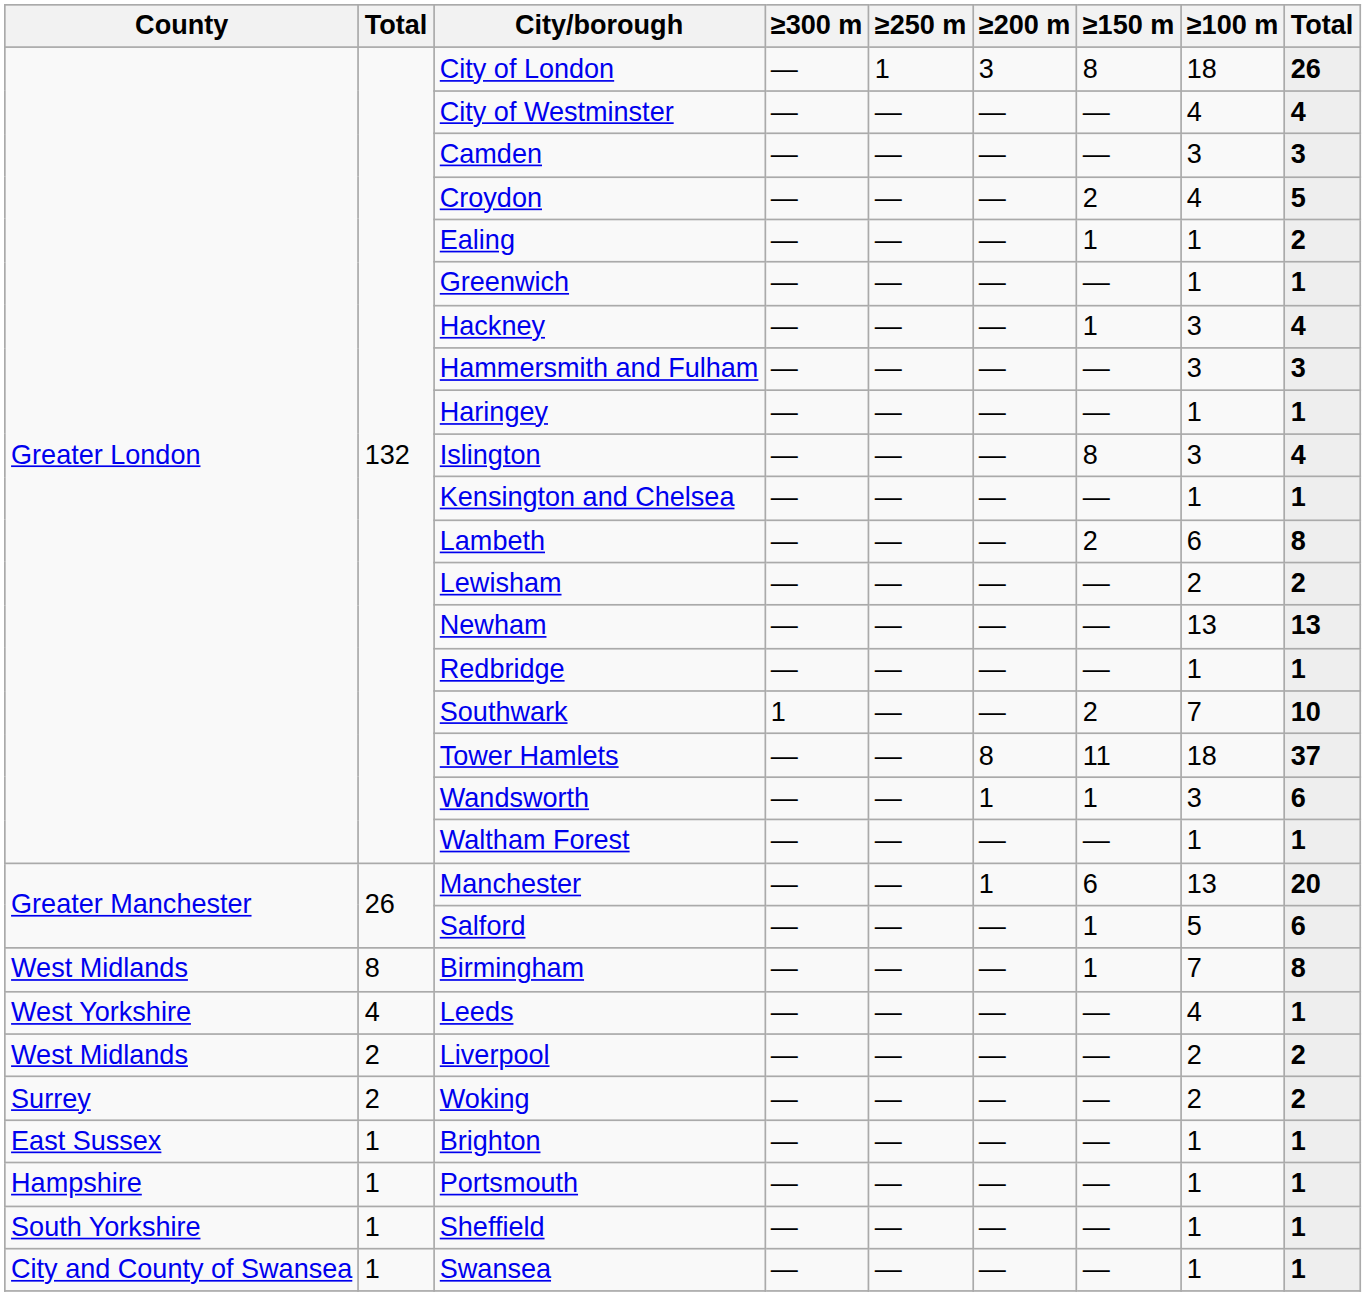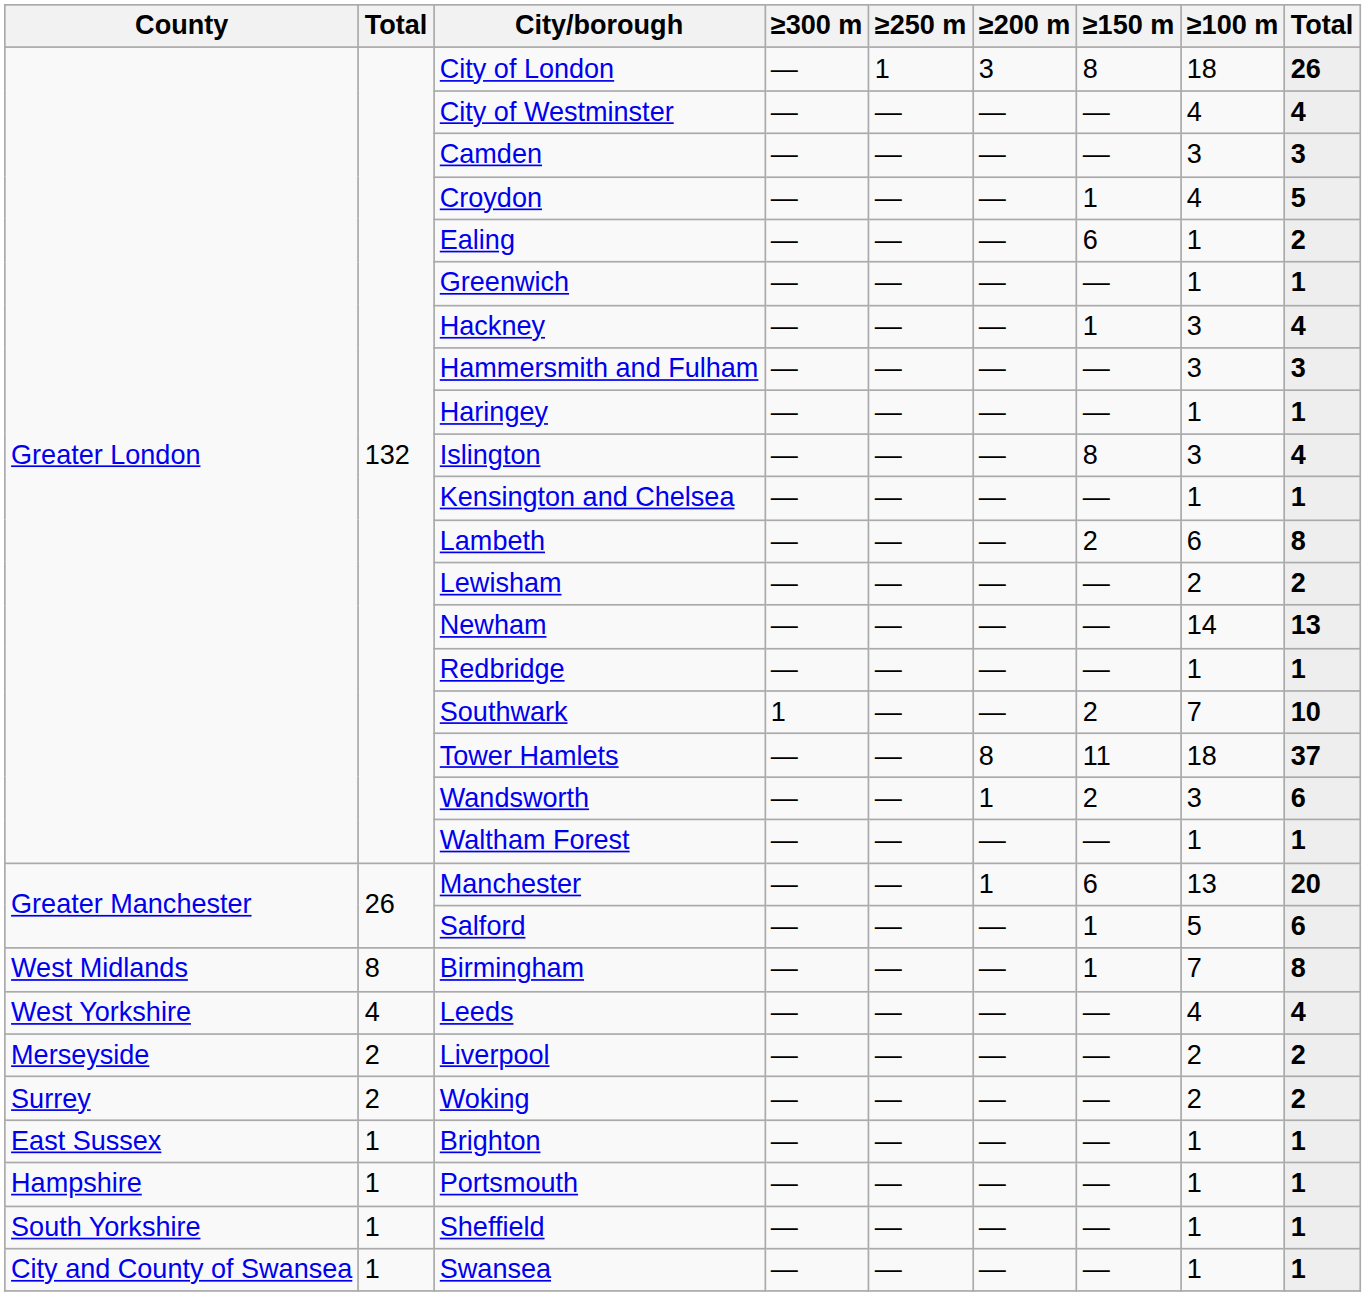Croydon | ≥150 m: 2 -> 1
Ealing | ≥150 m: 1 -> 6
Newham | ≥100 m: 13 -> 14
Wandsworth | ≥150 m: 1 -> 2
Leeds | column 9: 1 -> 4
Liverpool | County: West Midlands -> Merseyside
